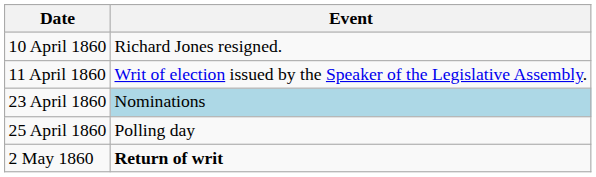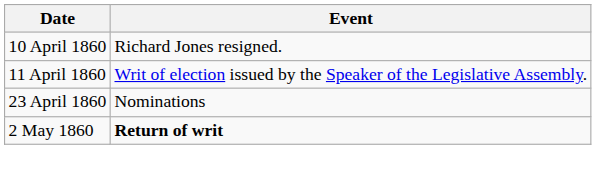23 April 1860 | Event: lightblue background -> no background
- row: 25 April 1860 | Polling day
